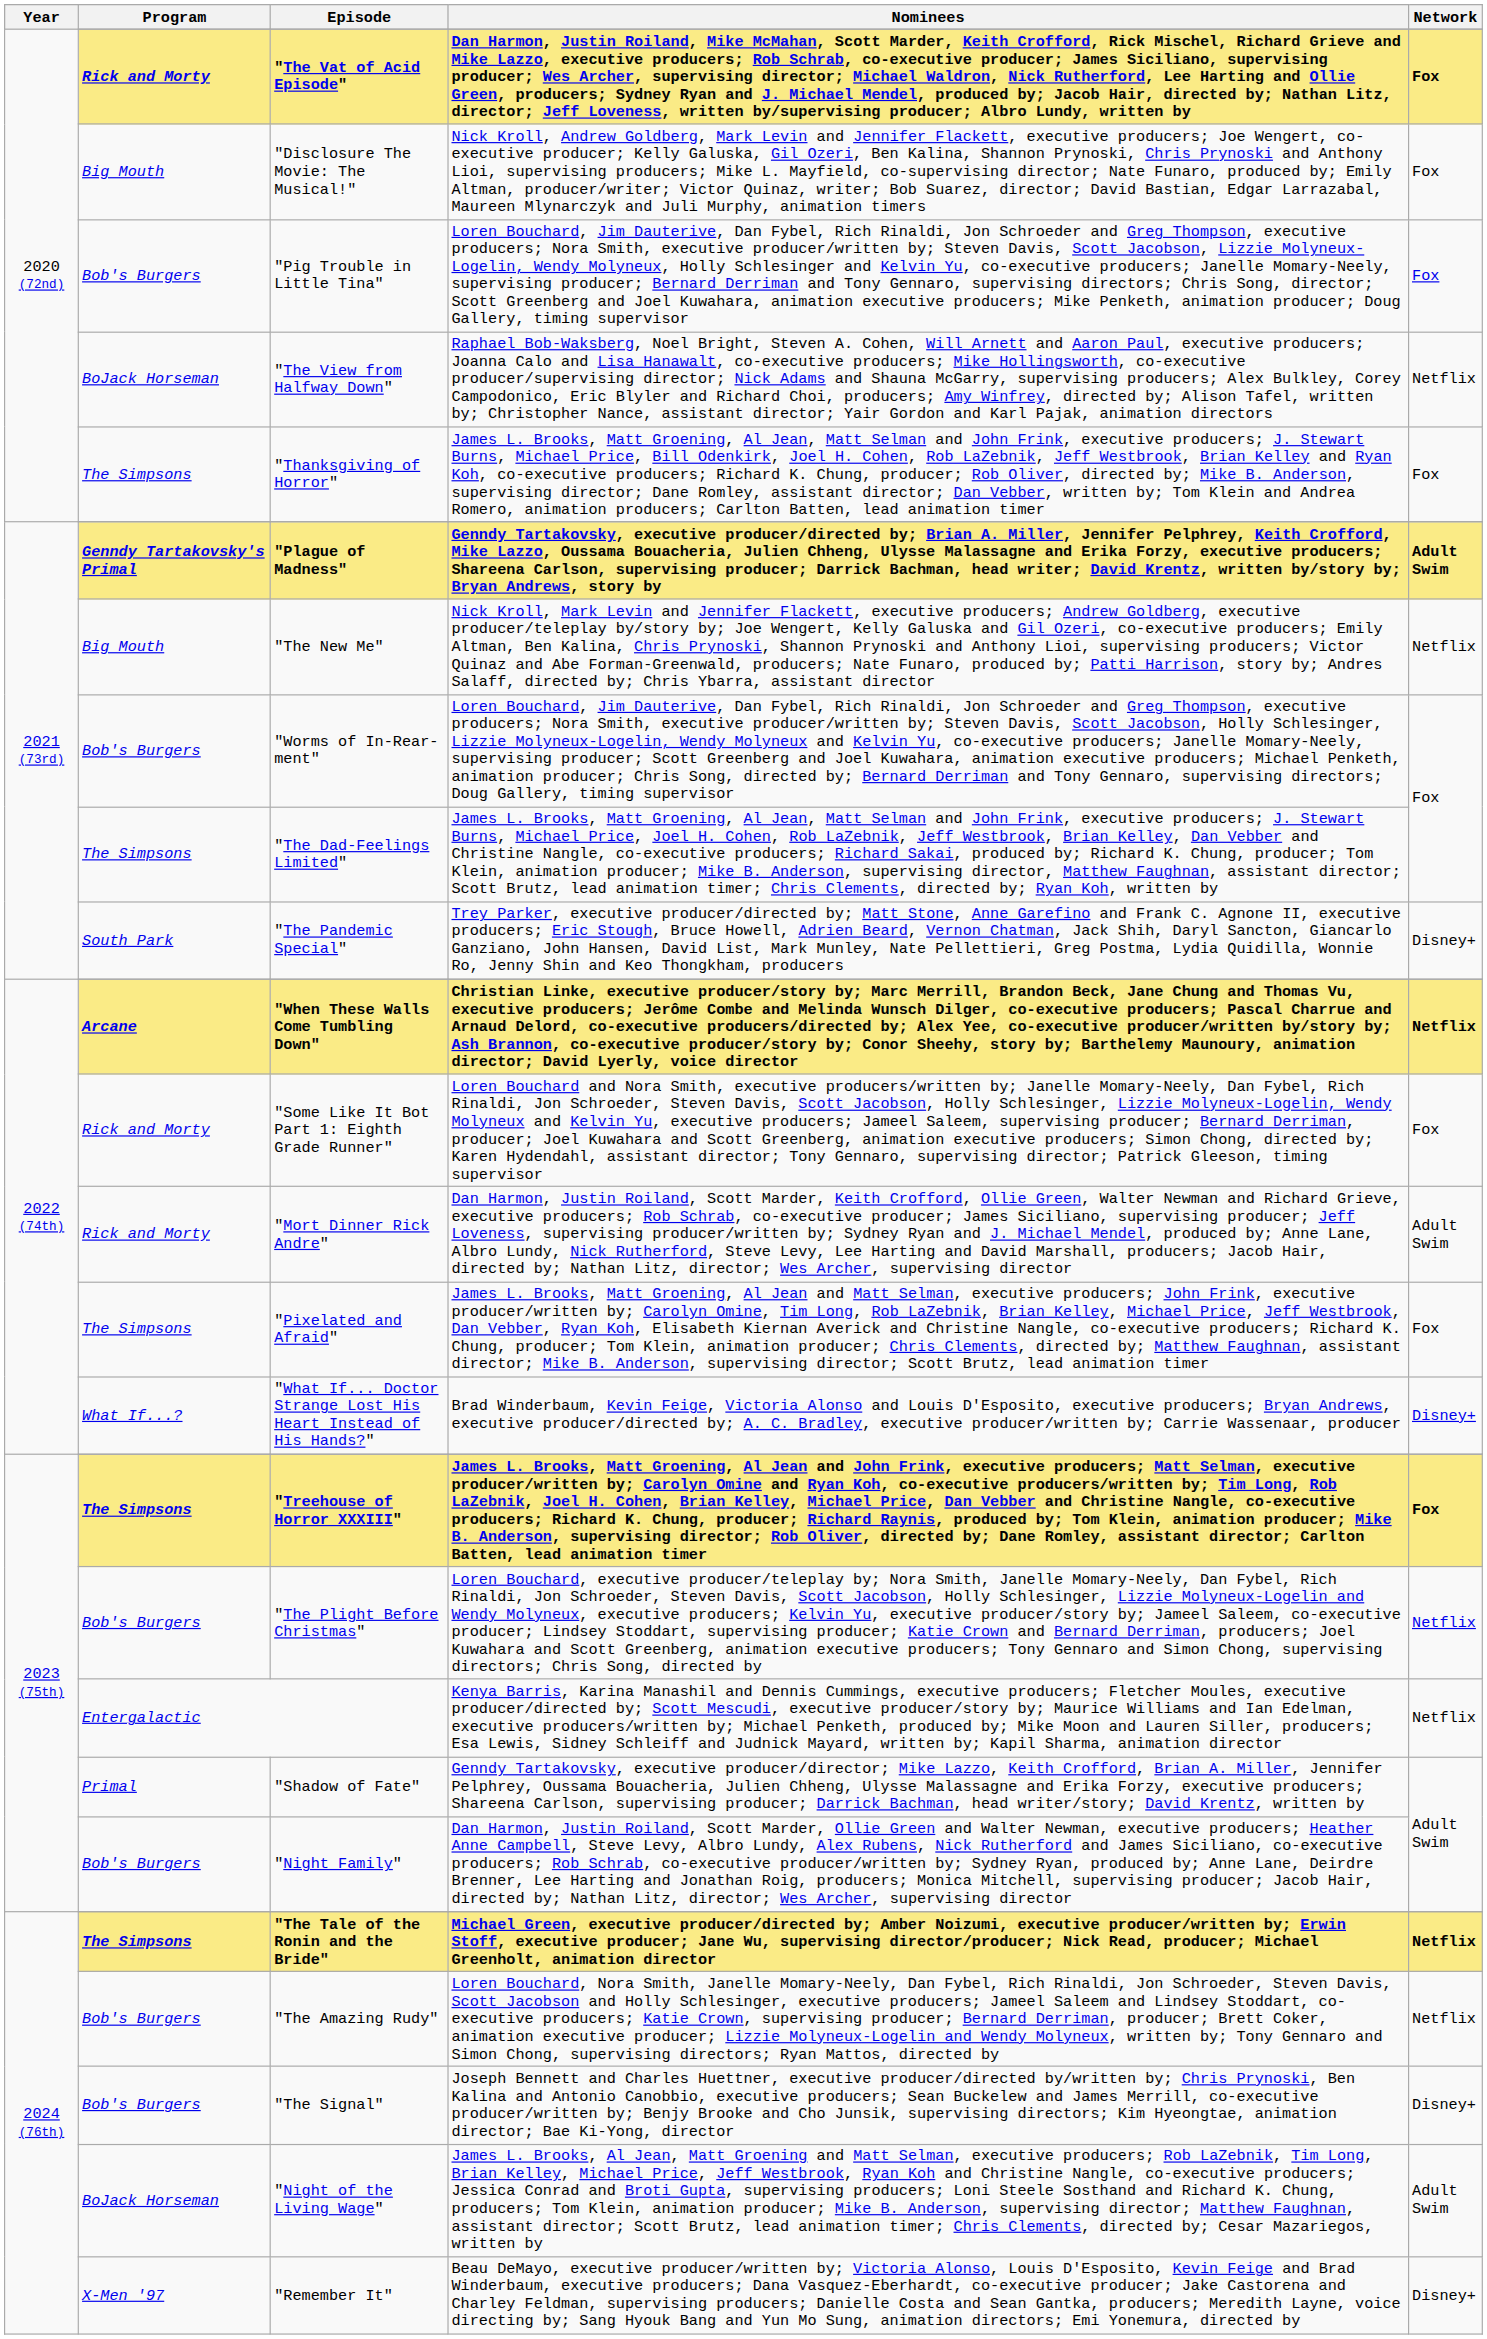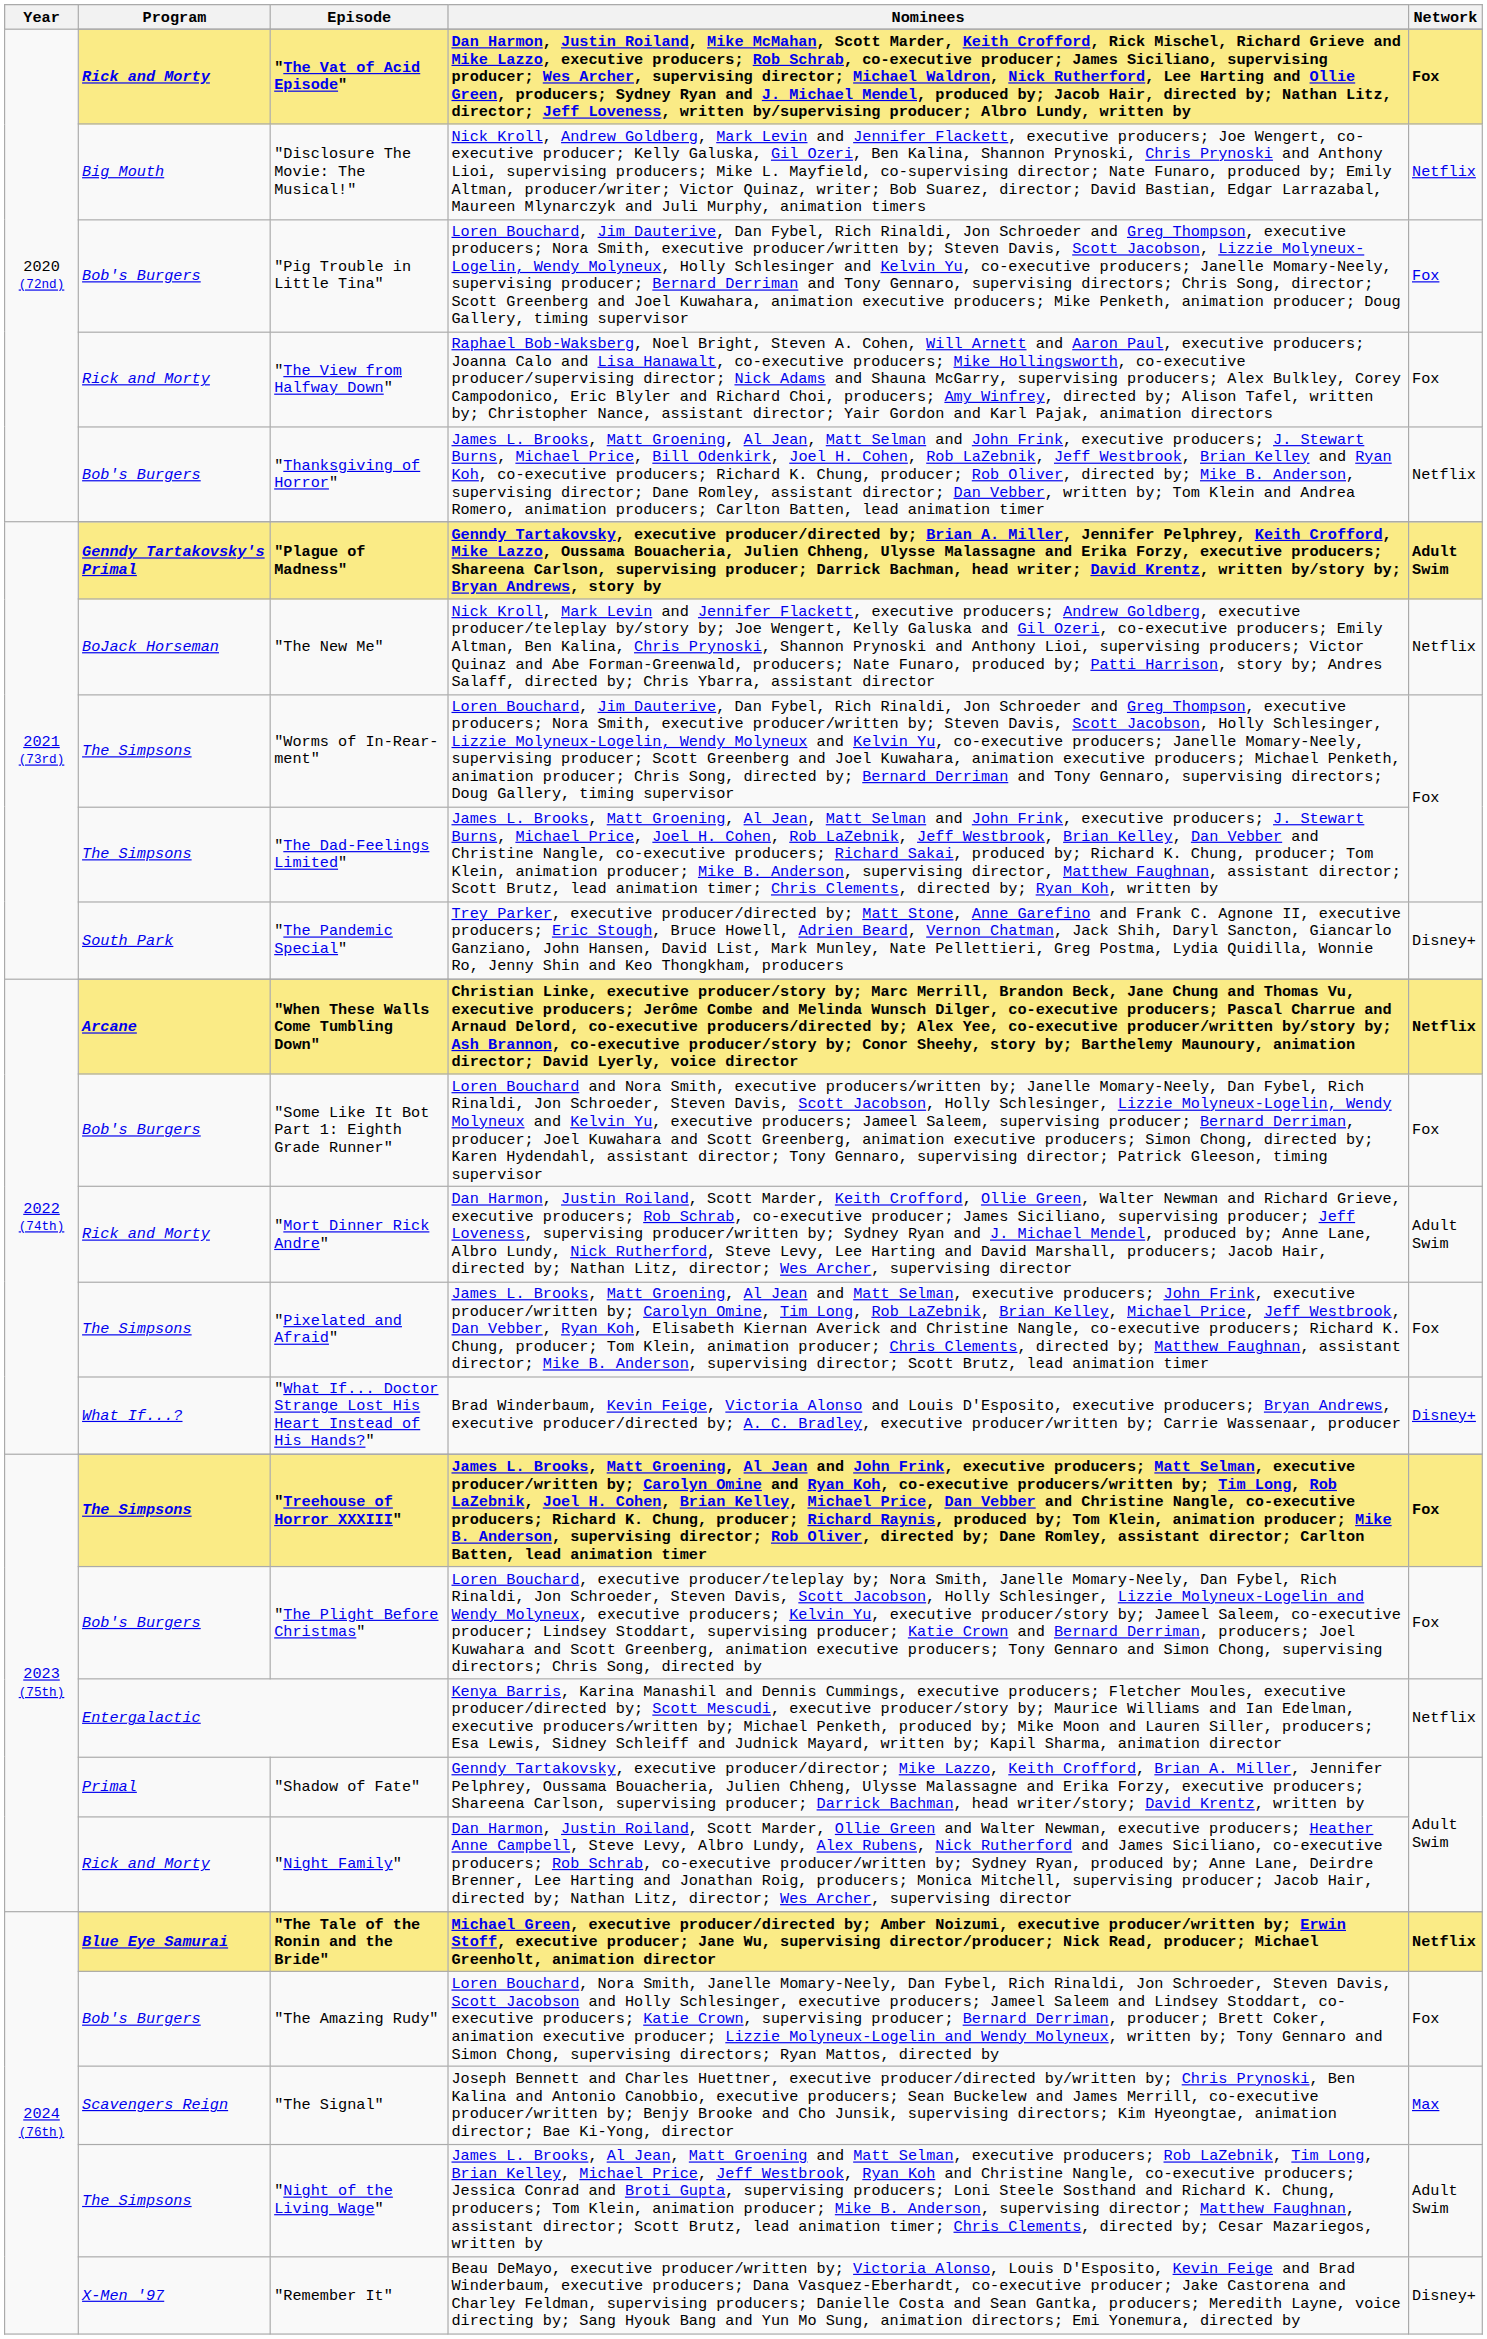"Disclosure The Movie: The Musical!" | Network: Fox -> Netflix
"The View from Halfway Down" | Program: BoJack Horseman -> Rick and Morty
"The View from Halfway Down" | Network: Netflix -> Fox
"Thanksgiving of Horror" | Program: The Simpsons -> Bob's Burgers
"Thanksgiving of Horror" | Network: Fox -> Netflix
"The New Me" | Program: Big Mouth -> BoJack Horseman
"Worms of In-Rear-ment" | Program: Bob's Burgers -> The Simpsons
"Some Like It Bot Part 1: Eighth Grade Runner" | Program: Rick and Morty -> Bob's Burgers
"The Plight Before Christmas" | Network: Netflix -> Fox
"Night Family" | Program: Bob's Burgers -> Rick and Morty
"The Tale of the Ronin and the Bride" | Program: The Simpsons -> Blue Eye Samurai
"The Amazing Rudy" | Network: Netflix -> Fox
"The Signal" | Program: Bob's Burgers -> Scavengers Reign
"The Signal" | Network: Disney+ -> Max
"Night of the Living Wage" | Program: BoJack Horseman -> The Simpsons
